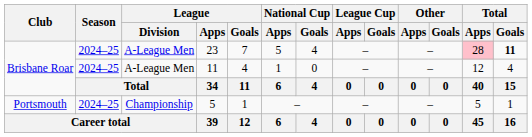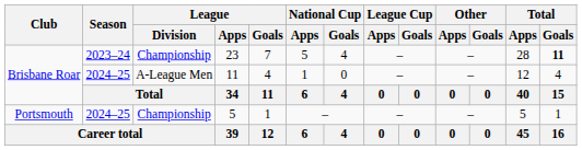23 | Season: 2024–25 -> 2023–24
23 | League / Division: A-League Men -> Championship
23 | Total / Apps: pink background -> no background
